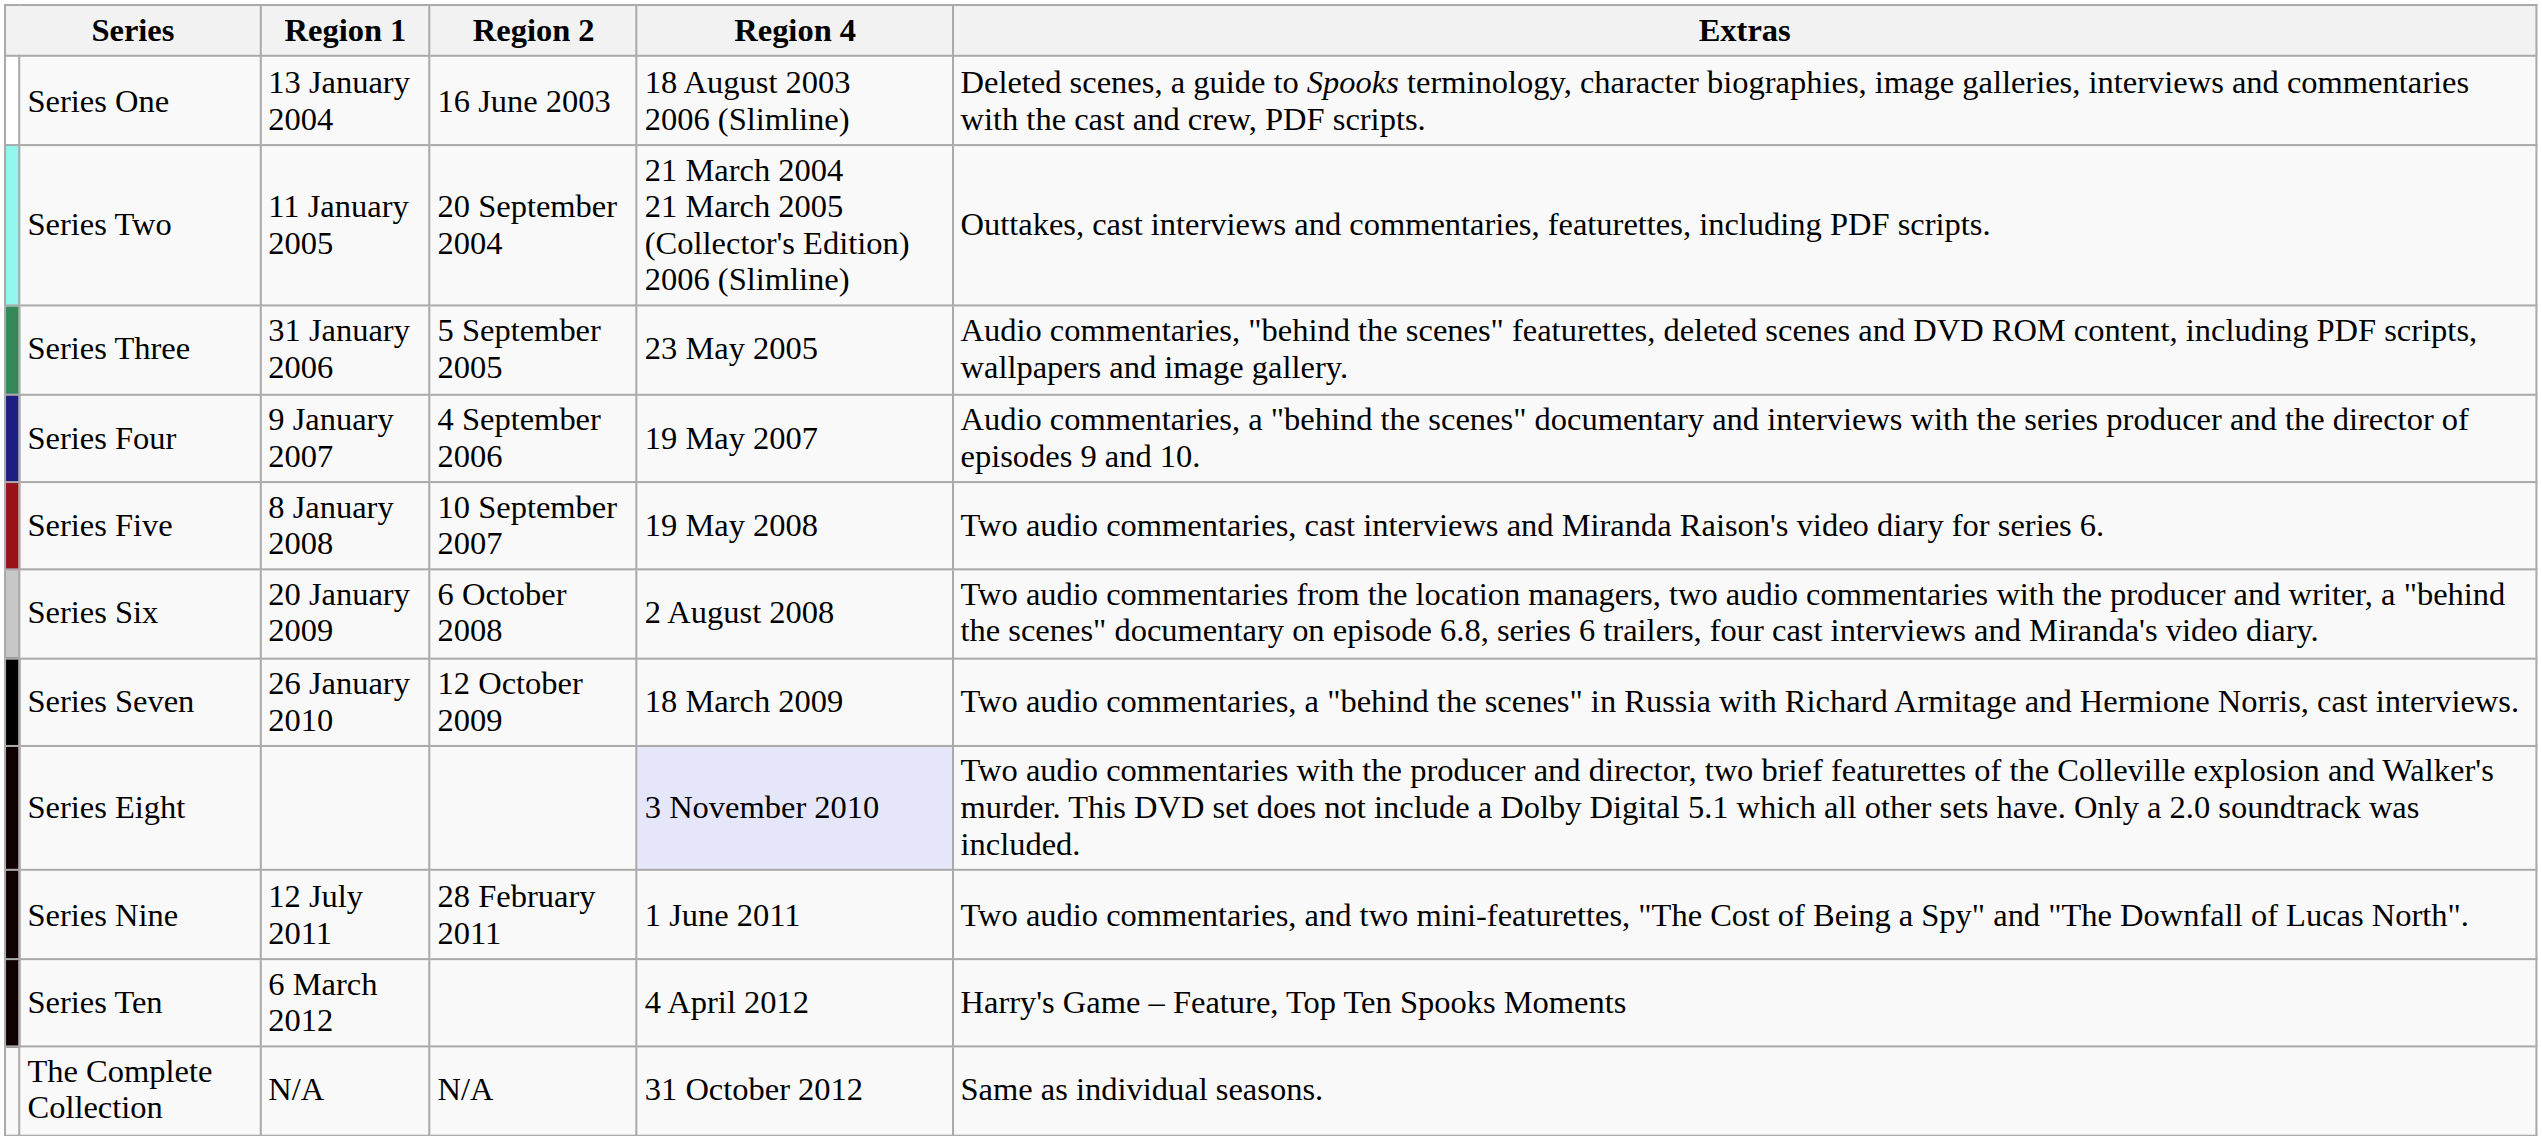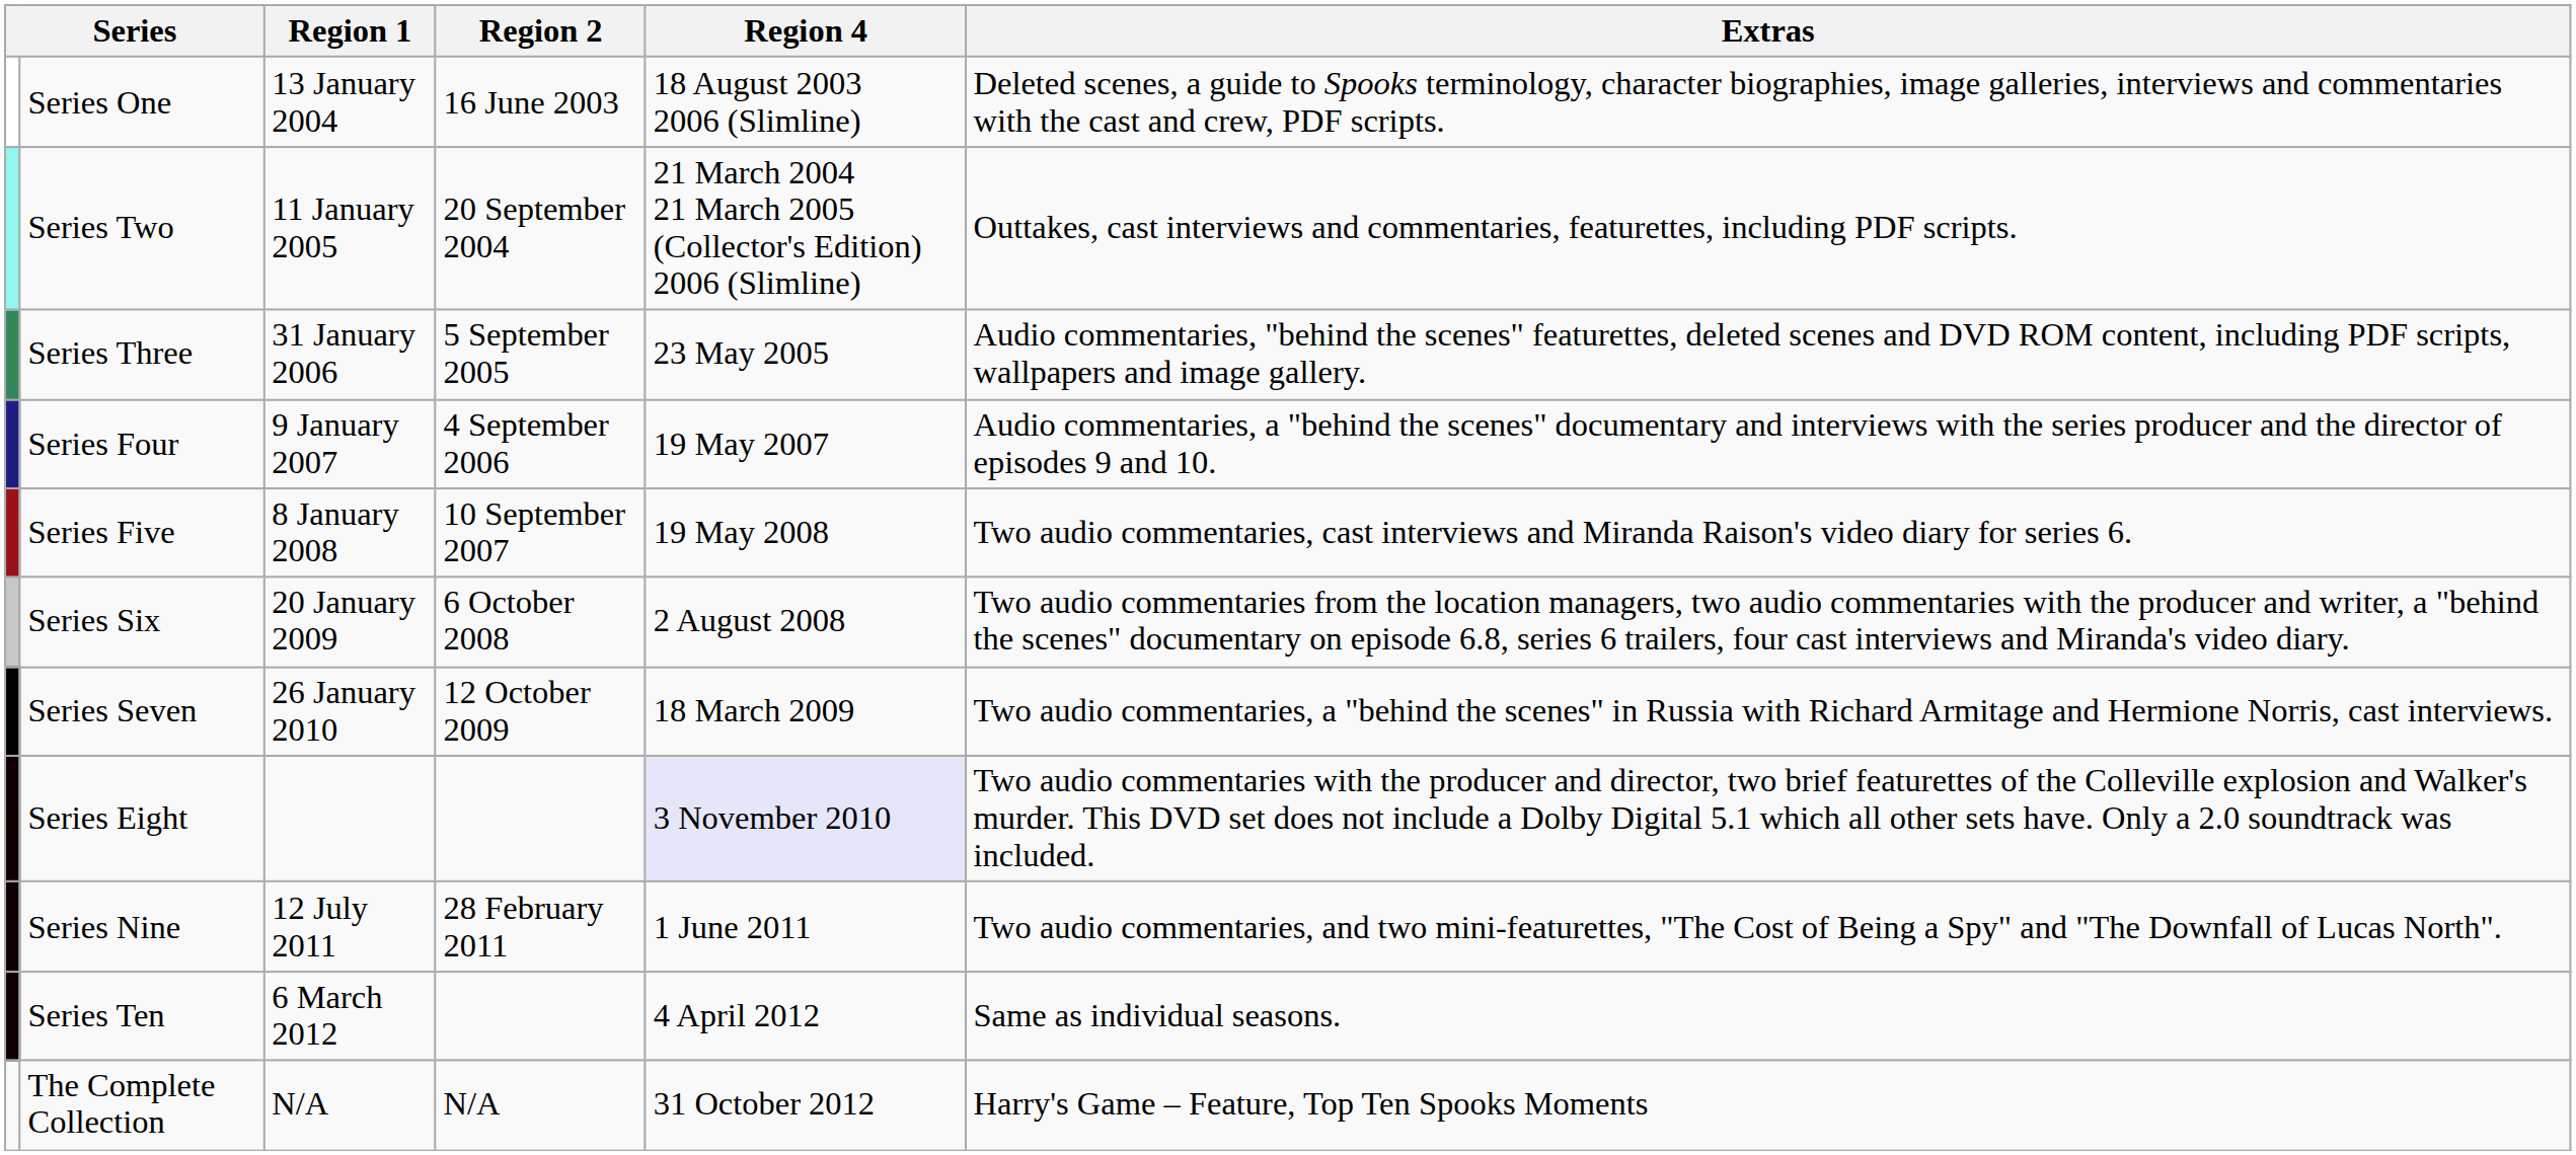Series Ten | Extras: Harry's Game – Feature, Top Ten Spooks Moments -> Same as individual seasons.
The Complete Collection | Extras: Same as individual seasons. -> Harry's Game – Feature, Top Ten Spooks Moments
